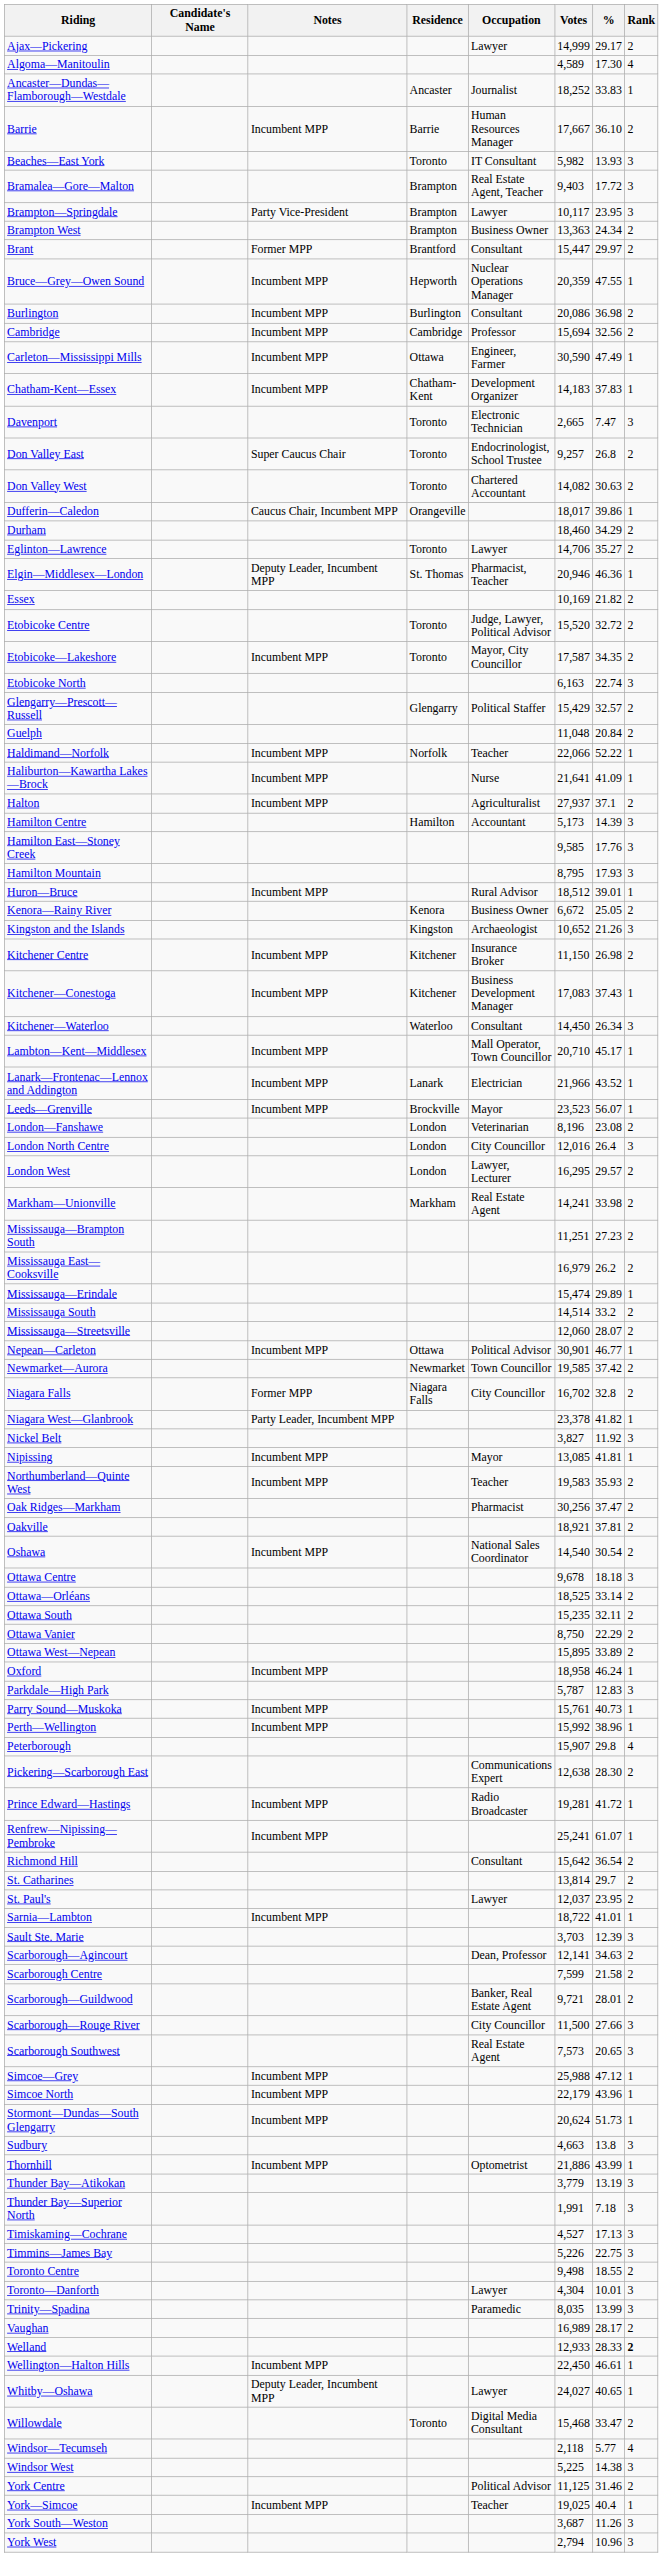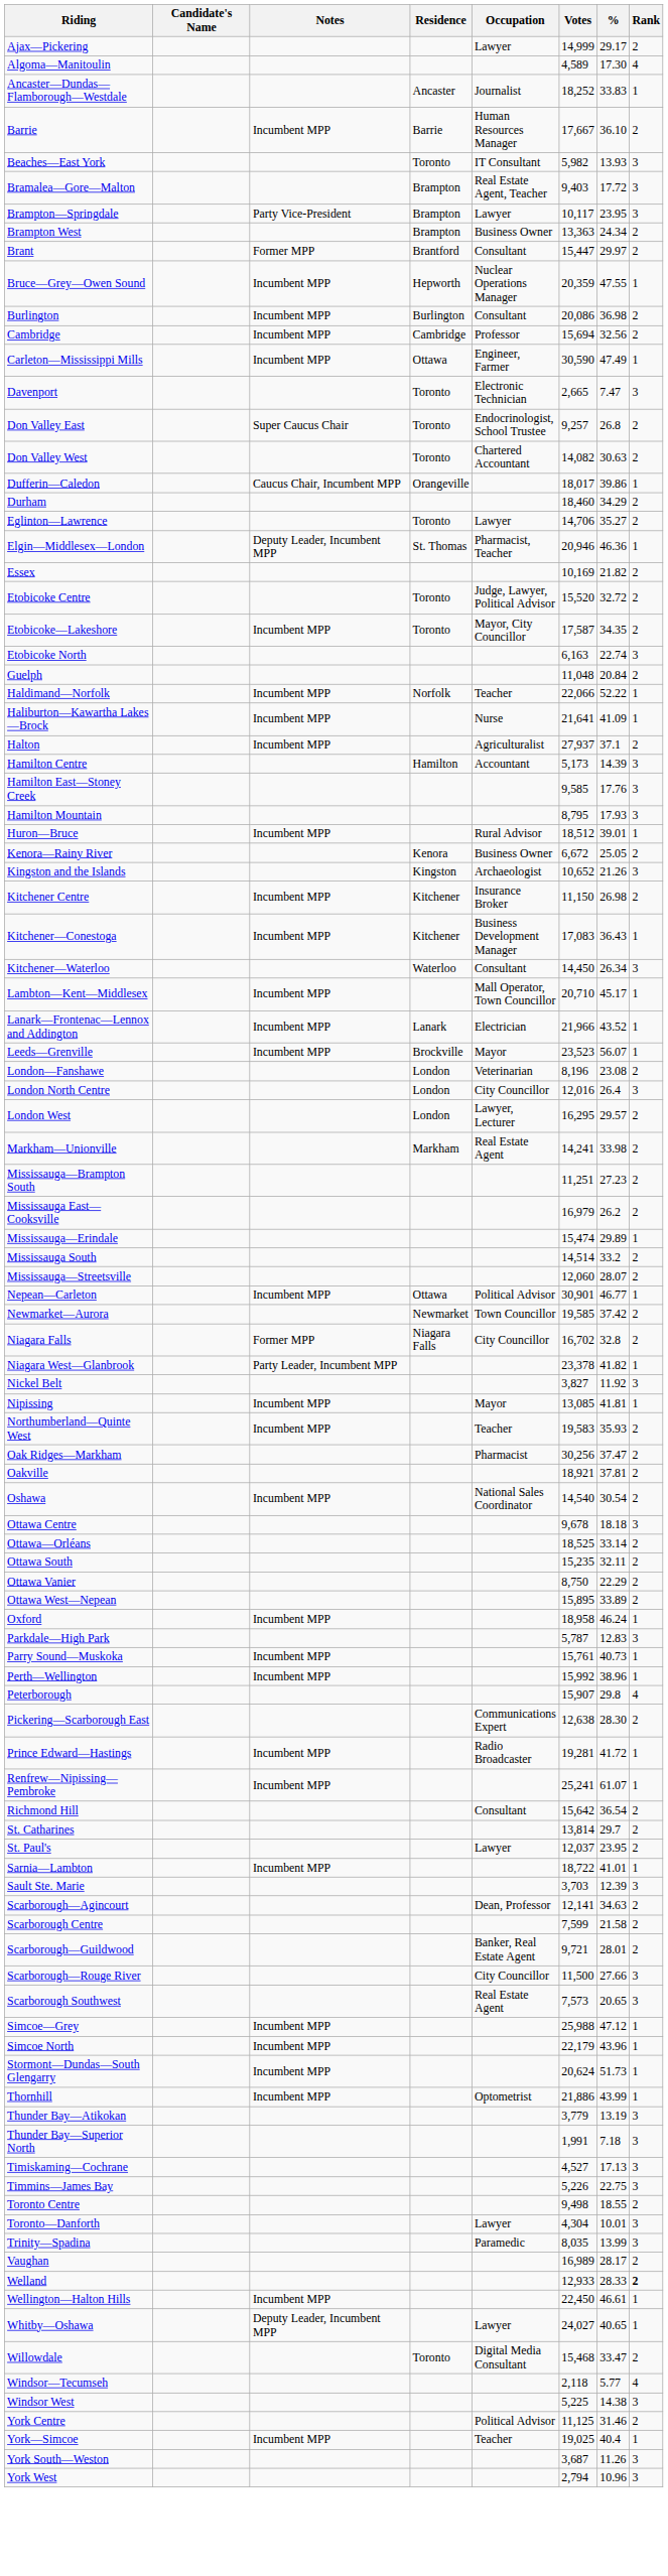- row: Chatham-Kent—Essex | Incumbent MPP | Chatham-Kent | Development Organizer | 14,183 | 37.83 | 1
- row: Glengarry—Prescott—Russell | Glengarry | Political Staffer | 15,429 | 32.57 | 2
Kitchener—Conestoga | %: 37.43 -> 36.43
- row: Sudbury | 4,663 | 13.8 | 3
